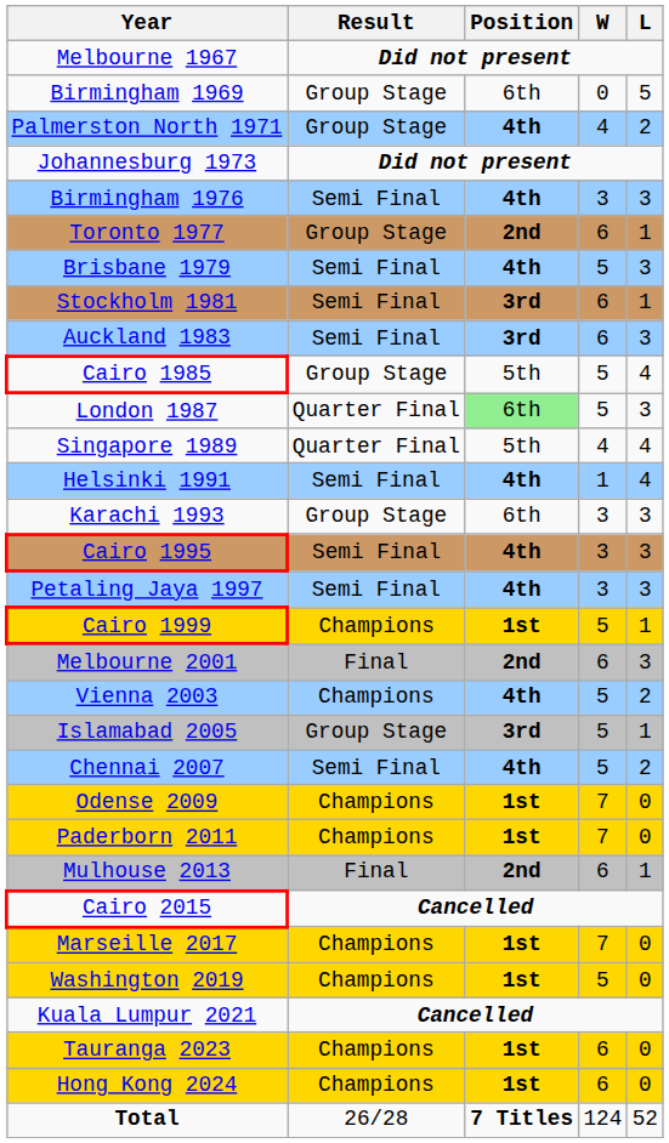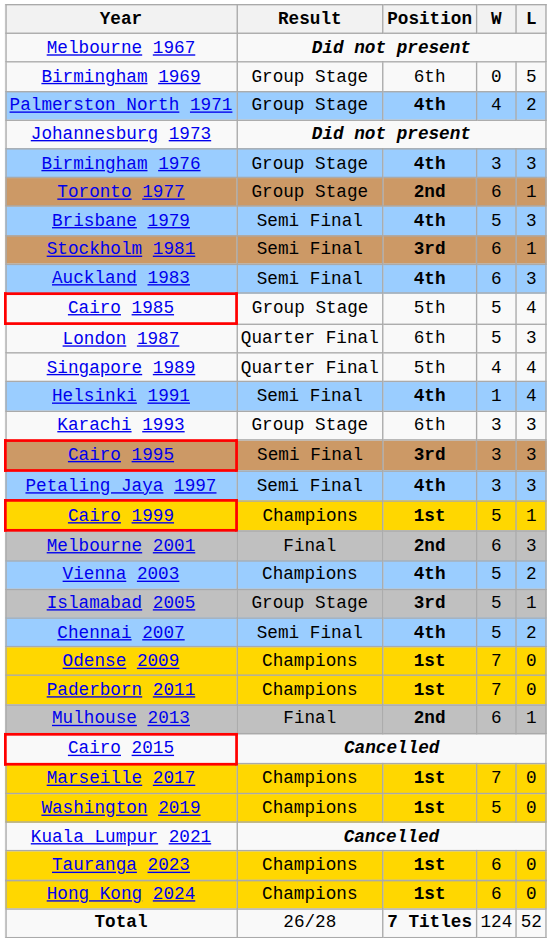Birmingham 1976 | Result: Semi Final -> Group Stage
Auckland 1983 | Position: 3rd -> 4th
London 1987 | Position: lightgreen background -> no background
Cairo 1995 | Position: 4th -> 3rd
